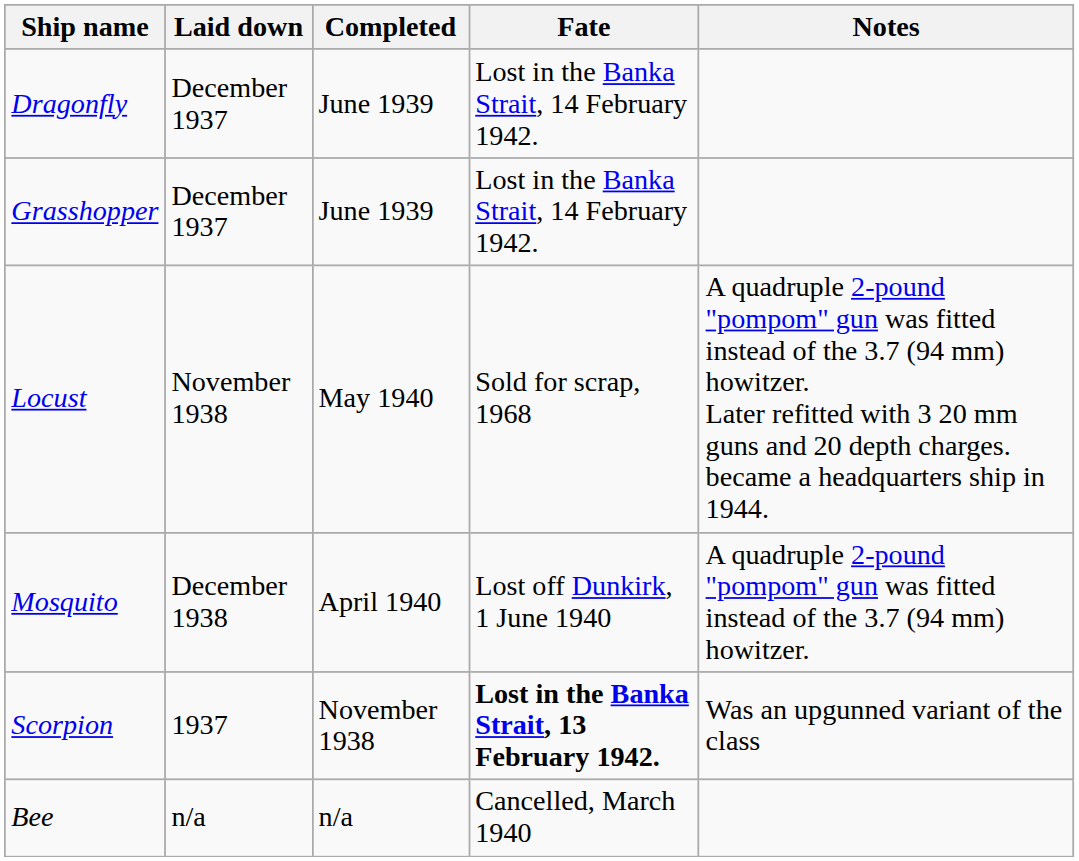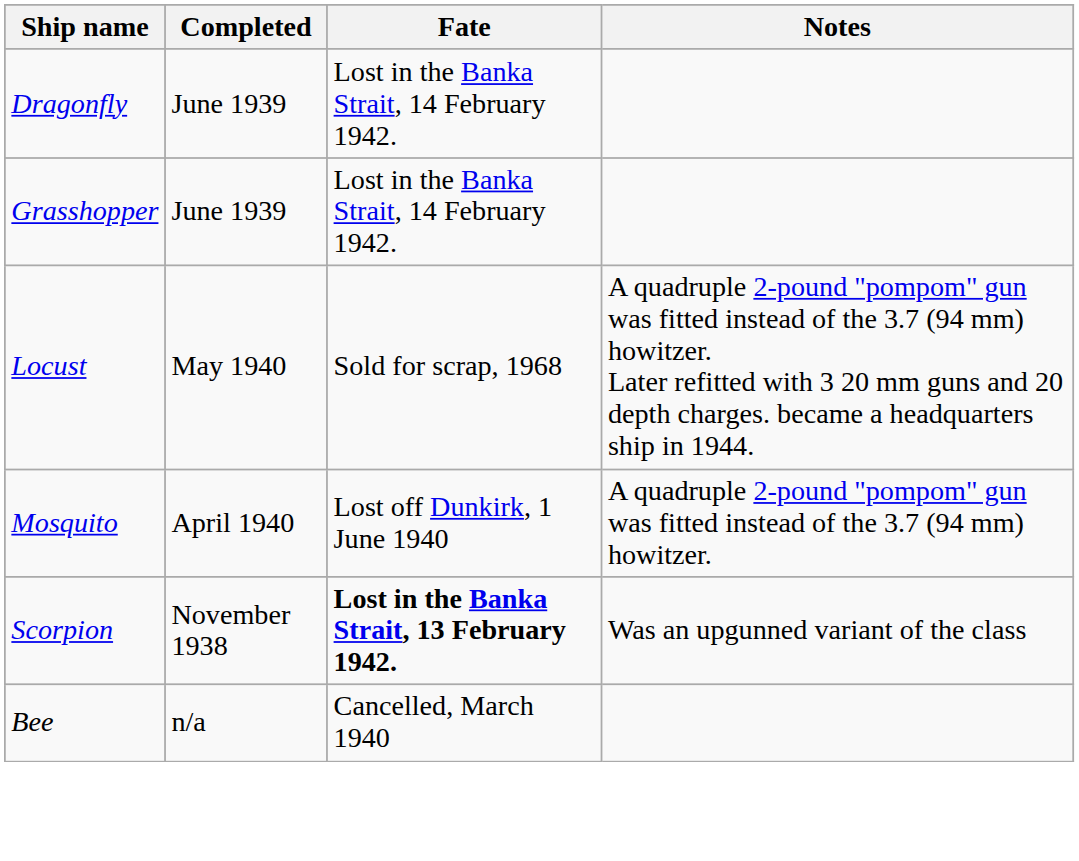- column: Laid down | December 1937 | December 1937 | November 1938 | December 1938 | 1937 | n/a
